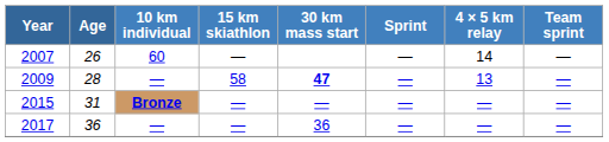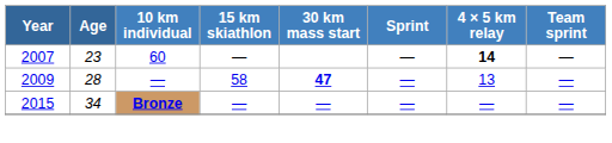2007 | Age: 26 -> 23
2007 | 4 × 5 km relay: normal -> bold
2015 | Age: 31 -> 34
- row: 2017 | 36 | — | — | 36 | — | — | —
